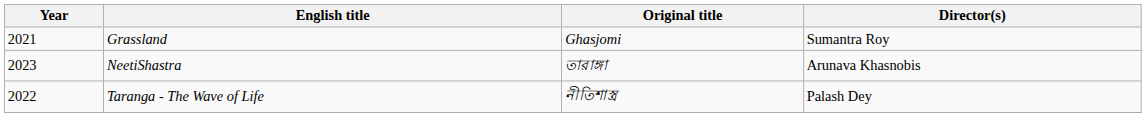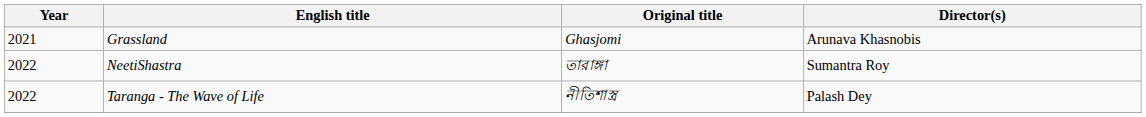Grassland | Director(s): Sumantra Roy -> Arunava Khasnobis
NeetiShastra | Year: 2023 -> 2022
NeetiShastra | Director(s): Arunava Khasnobis -> Sumantra Roy
